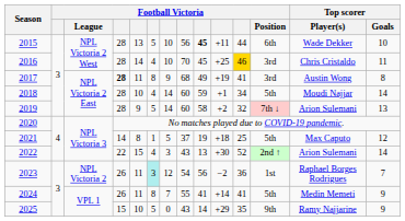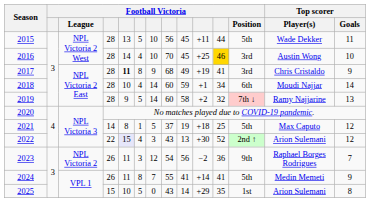2015 | column 9: bold -> normal
2015 | Football Victoria / Position: 6th -> 5th
2015 | Top scorer / Goals: 10 -> 11
2016 | Top scorer / Player(s): Chris Cristaldo -> Austin Wong
2016 | Top scorer / Goals: 11 -> 10
2017 | column 4: bold -> normal
2017 | column 5: normal -> bold
2017 | Top scorer / Player(s): Austin Wong -> Chris Cristaldo
2017 | Top scorer / Goals: 8 -> 9
2018 | Football Victoria / Position: 5th -> 6th
2019 | Top scorer / Player(s): Arion Sulemani -> Ramy Najjarine
2022 | column 5: no background -> lavender background
2022 | Top scorer / Goals: 14 -> 12
2023 | column 6: paleturquoise background -> no background
2023 | Football Victoria / Position: 1st -> 9th
2025 | Football Victoria / Position: 9th -> 1st
2025 | Top scorer / Player(s): Ramy Najjarine -> Arion Sulemani
2025 | Top scorer / Goals: 9 -> 8
